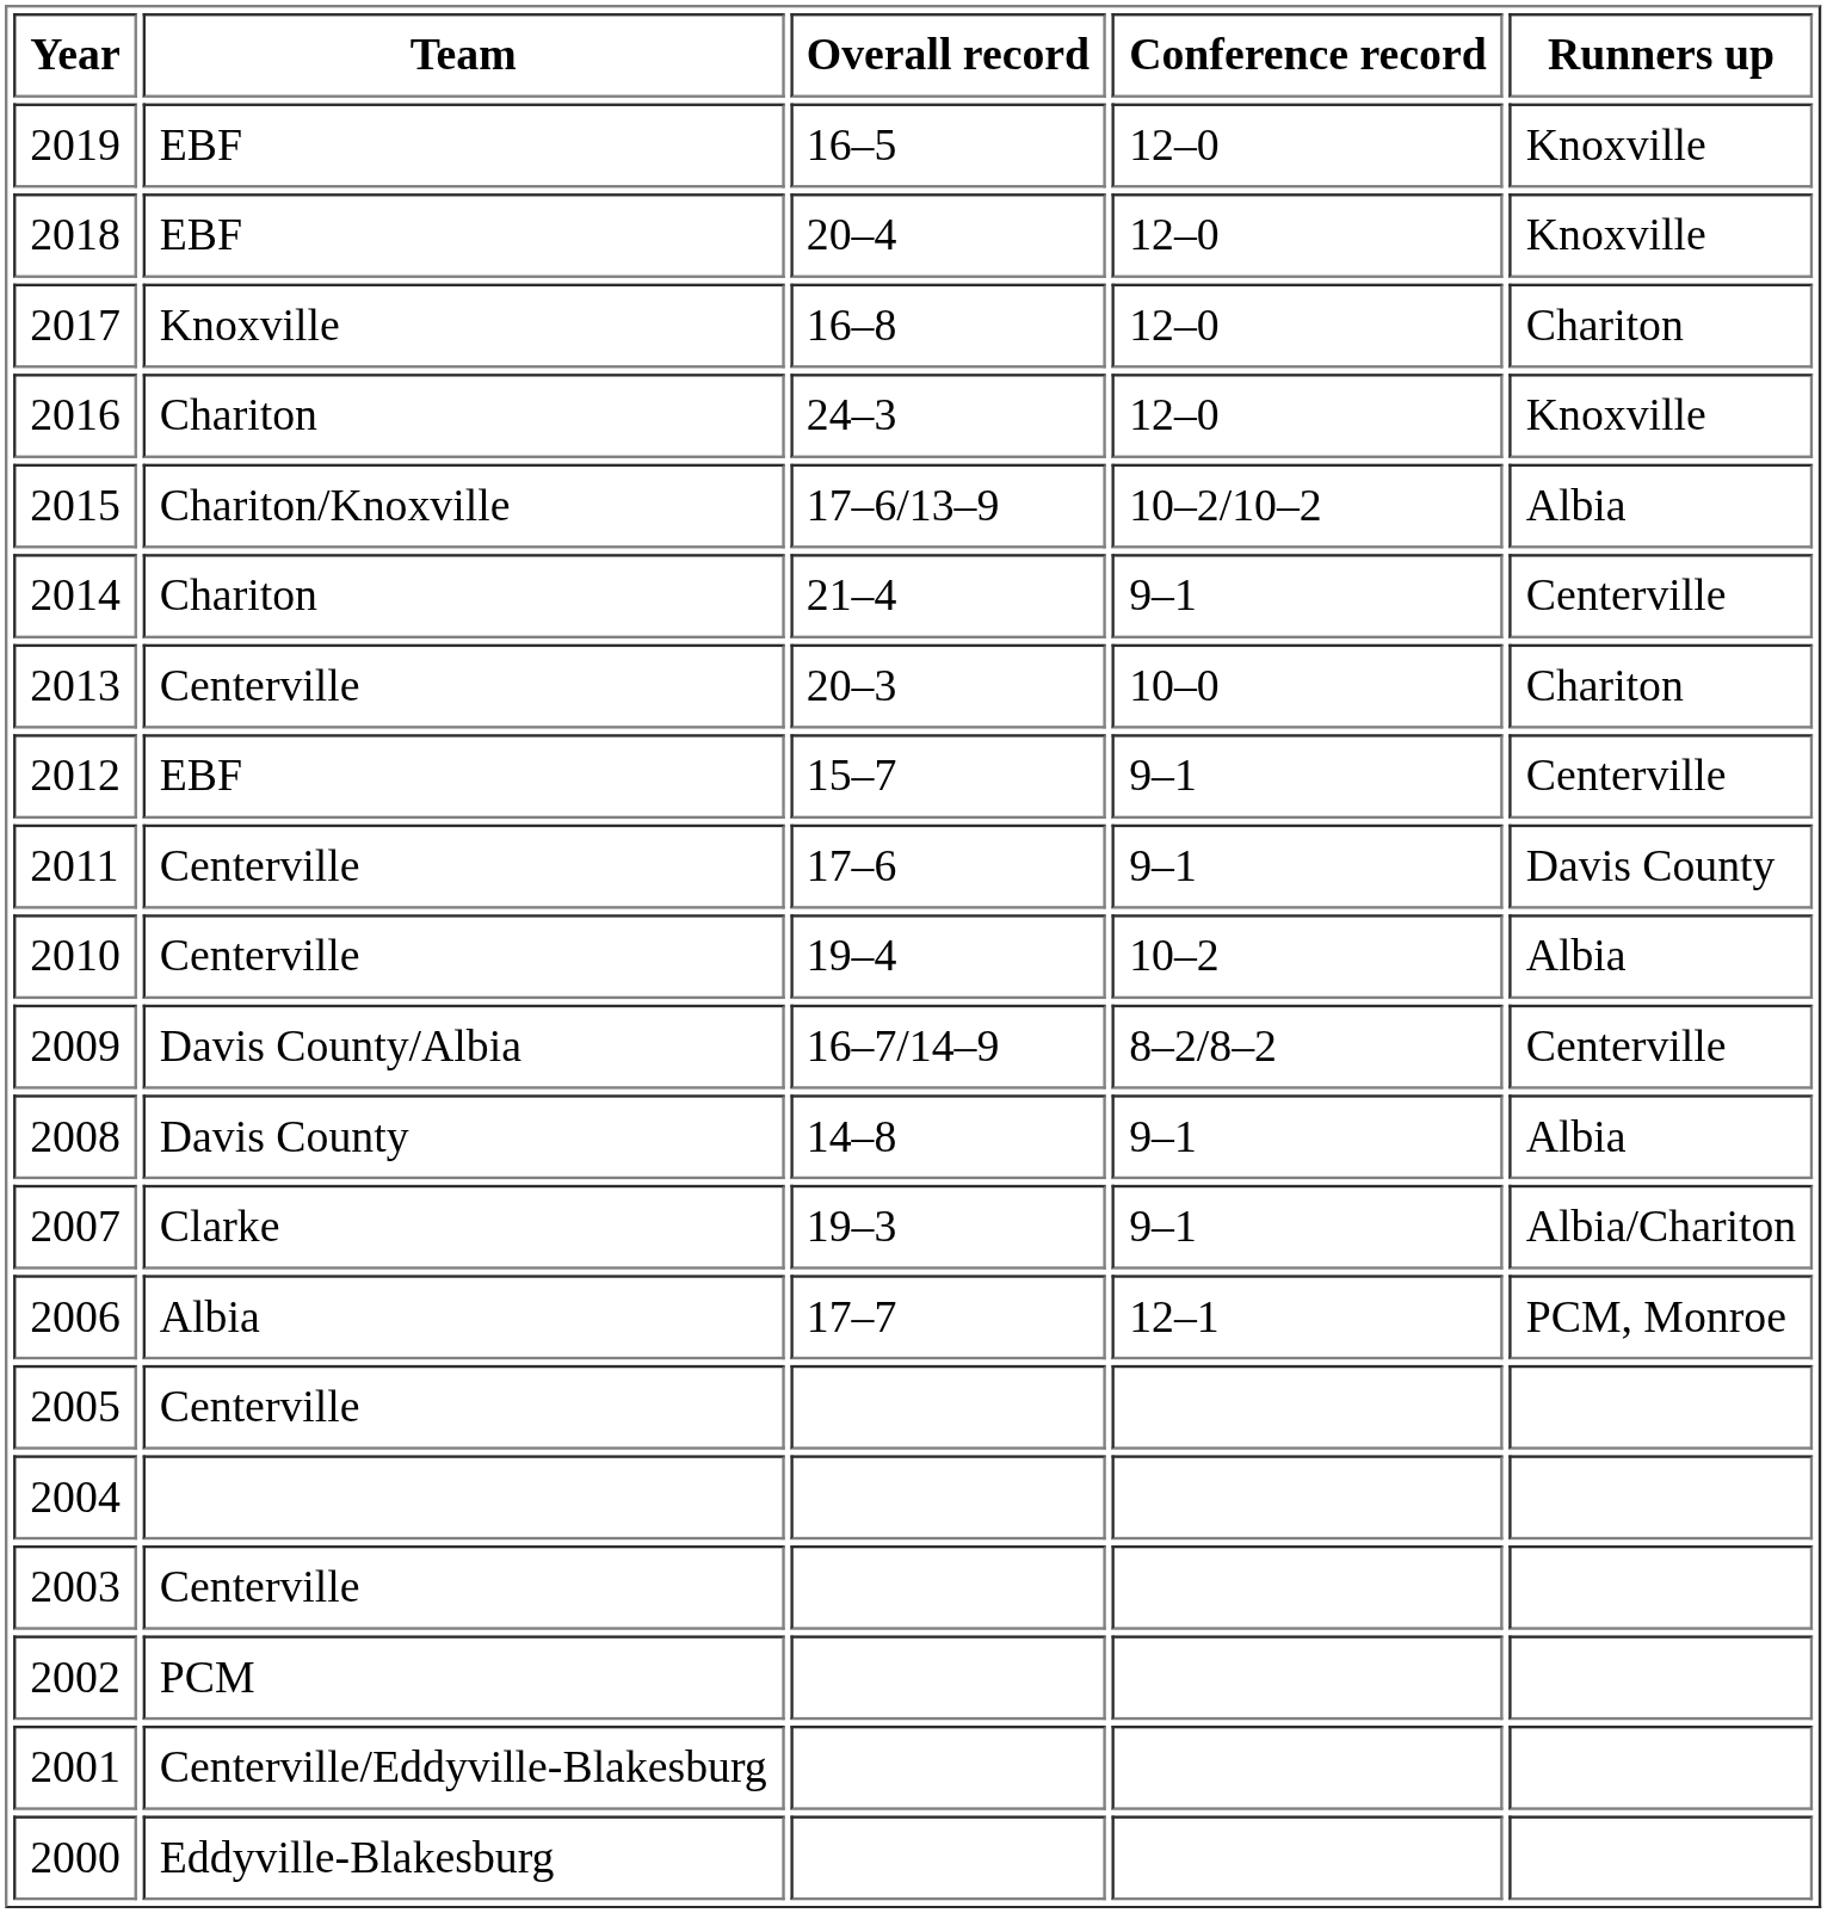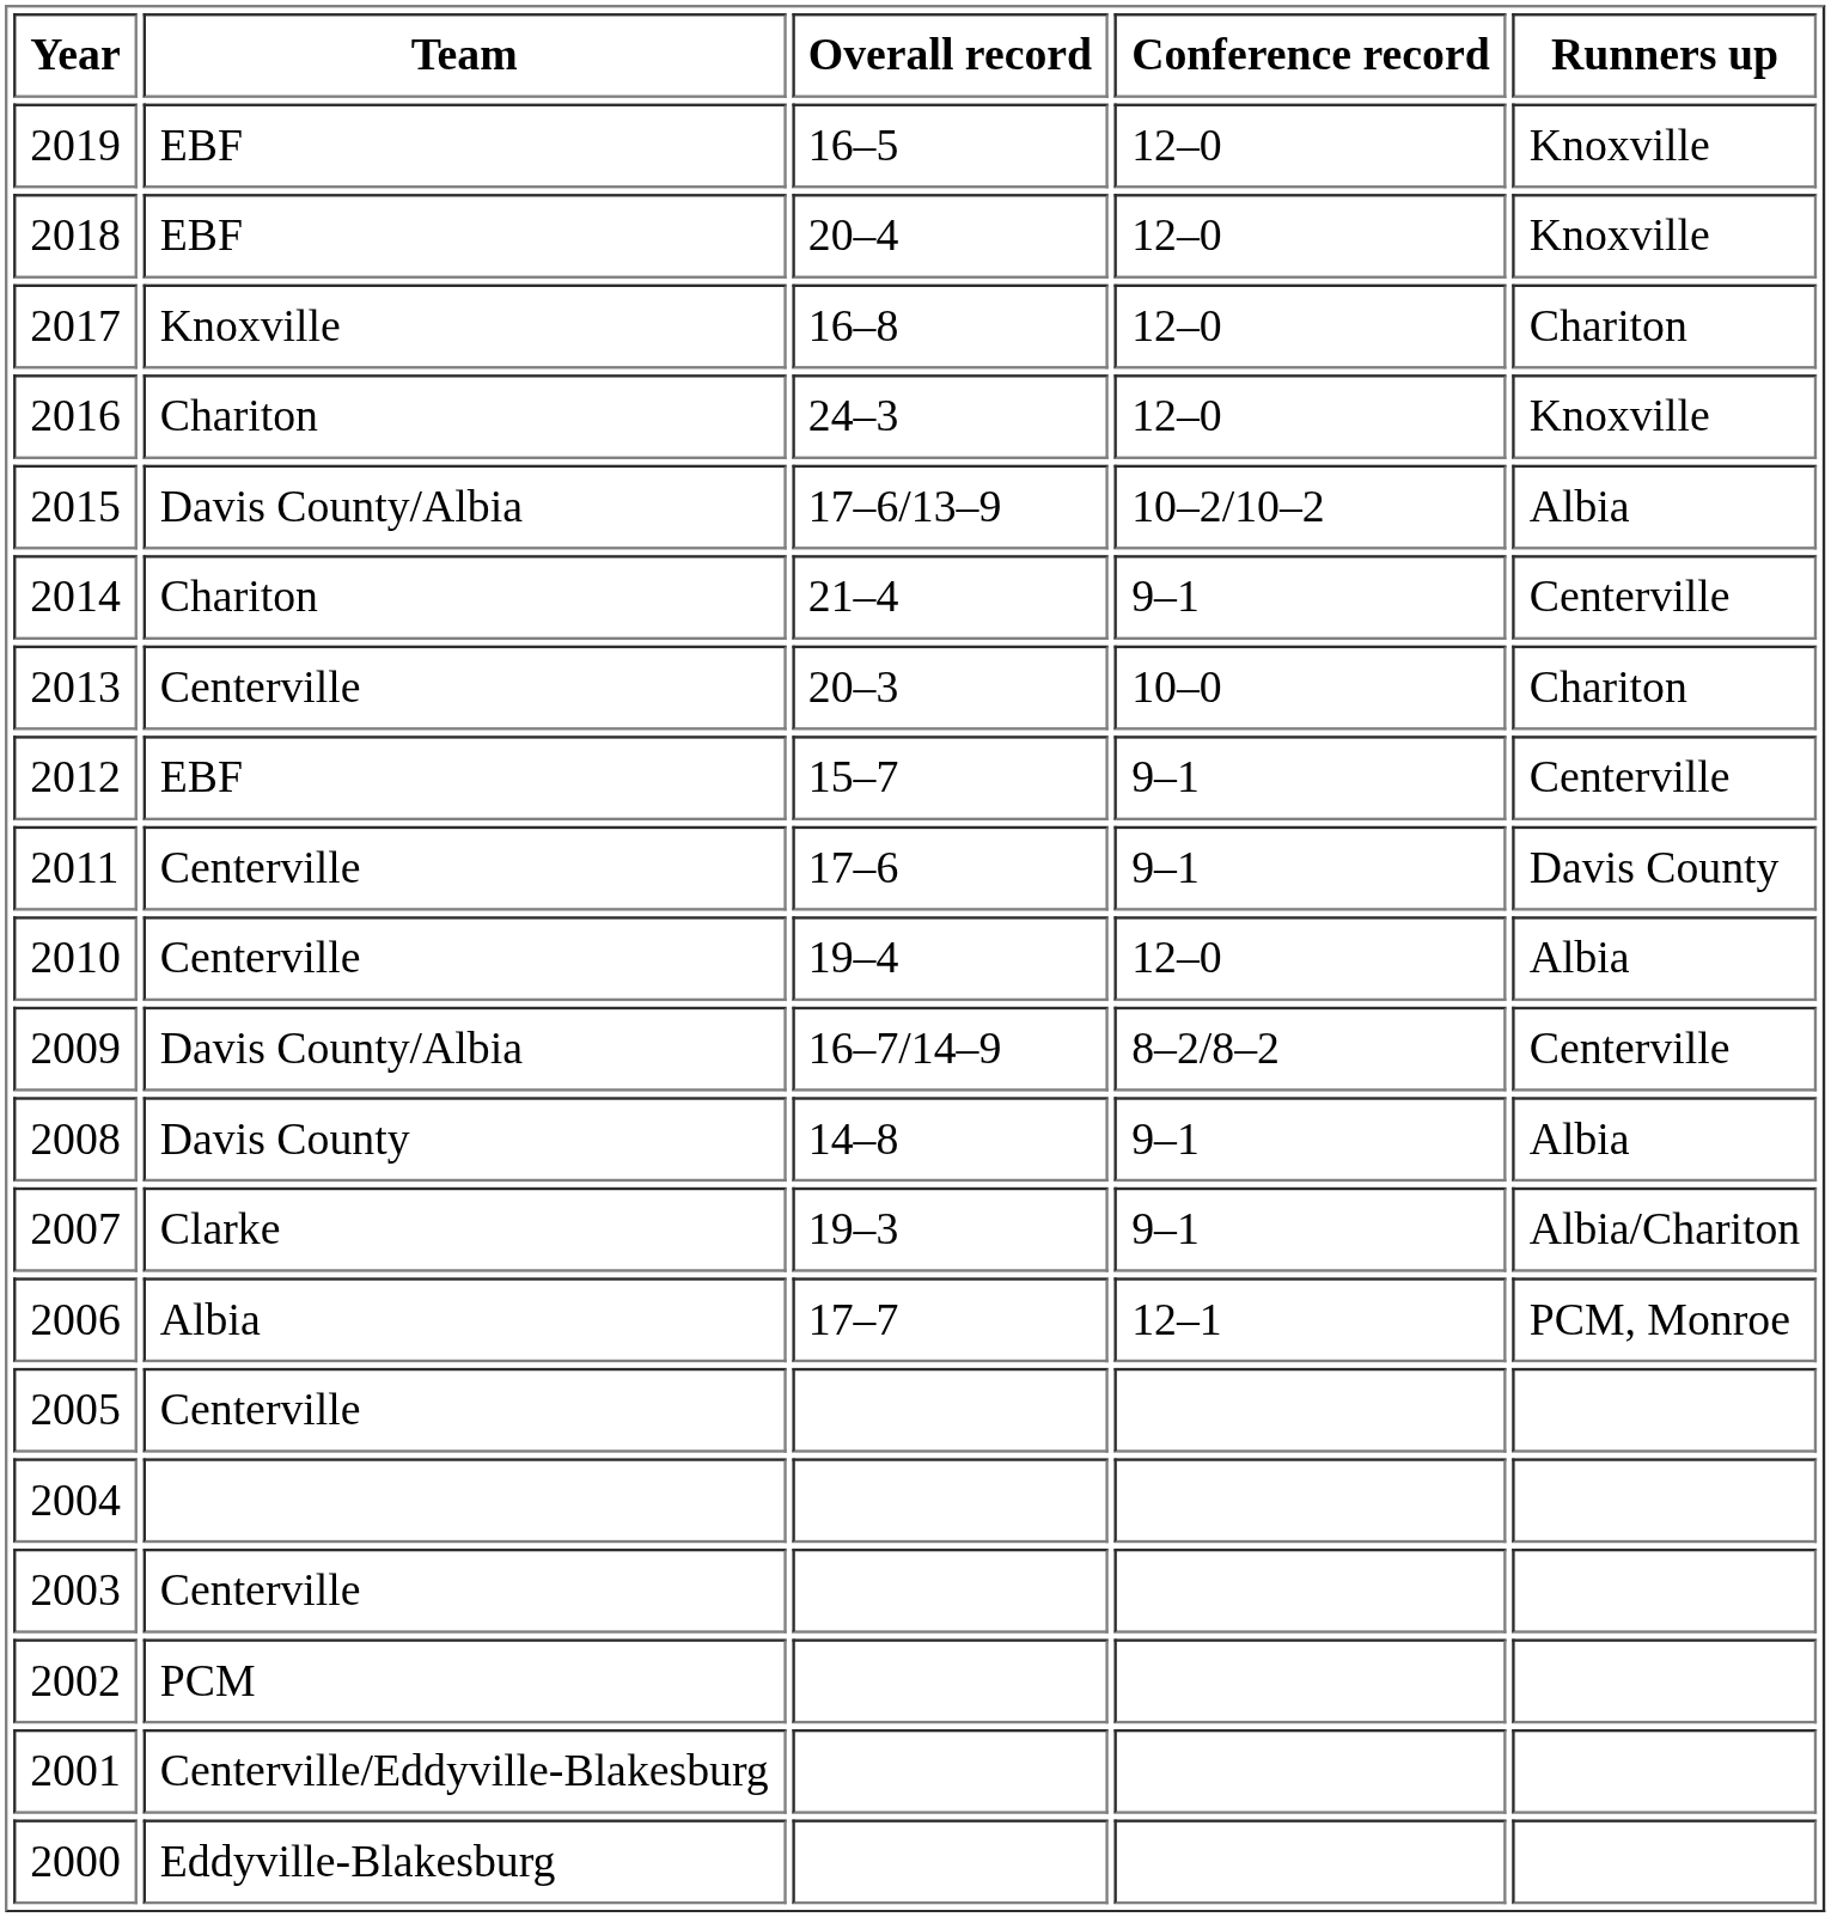2015 | Team: Chariton/Knoxville -> Davis County/Albia
2010 | Conference record: 10–2 -> 12–0
